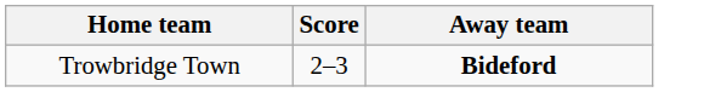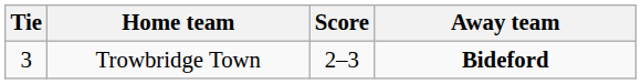+ column: Tie | 3
